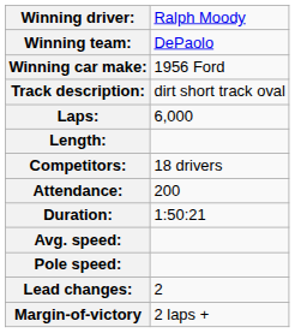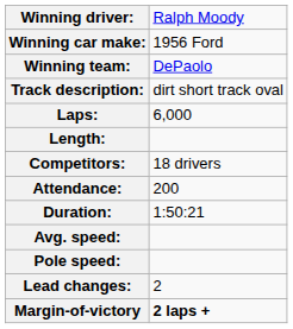rows swapped: Winning team: <-> Winning car make:
Margin-of-victory | column 2: normal -> bold
